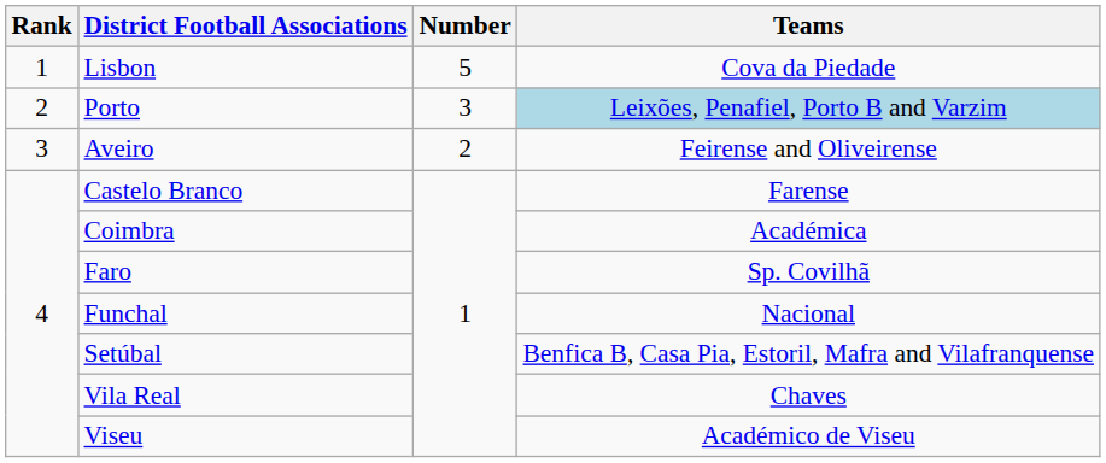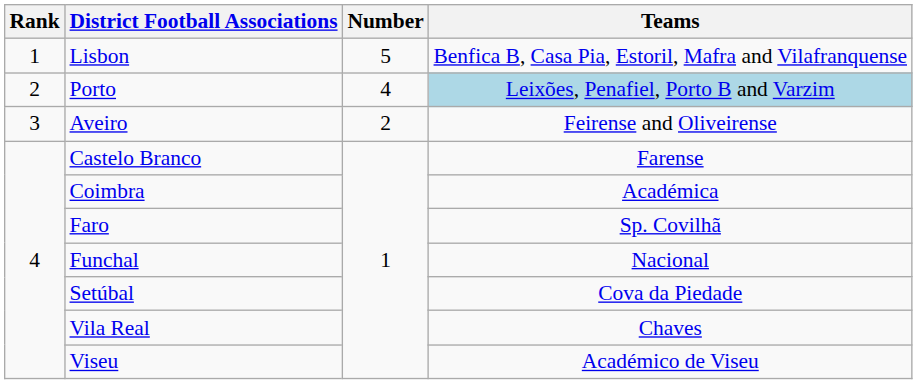Lisbon | Teams: Cova da Piedade -> Benfica B, Casa Pia, Estoril, Mafra and Vilafranquense
Porto | Number: 3 -> 4
Setúbal | Teams: Benfica B, Casa Pia, Estoril, Mafra and Vilafranquense -> Cova da Piedade
